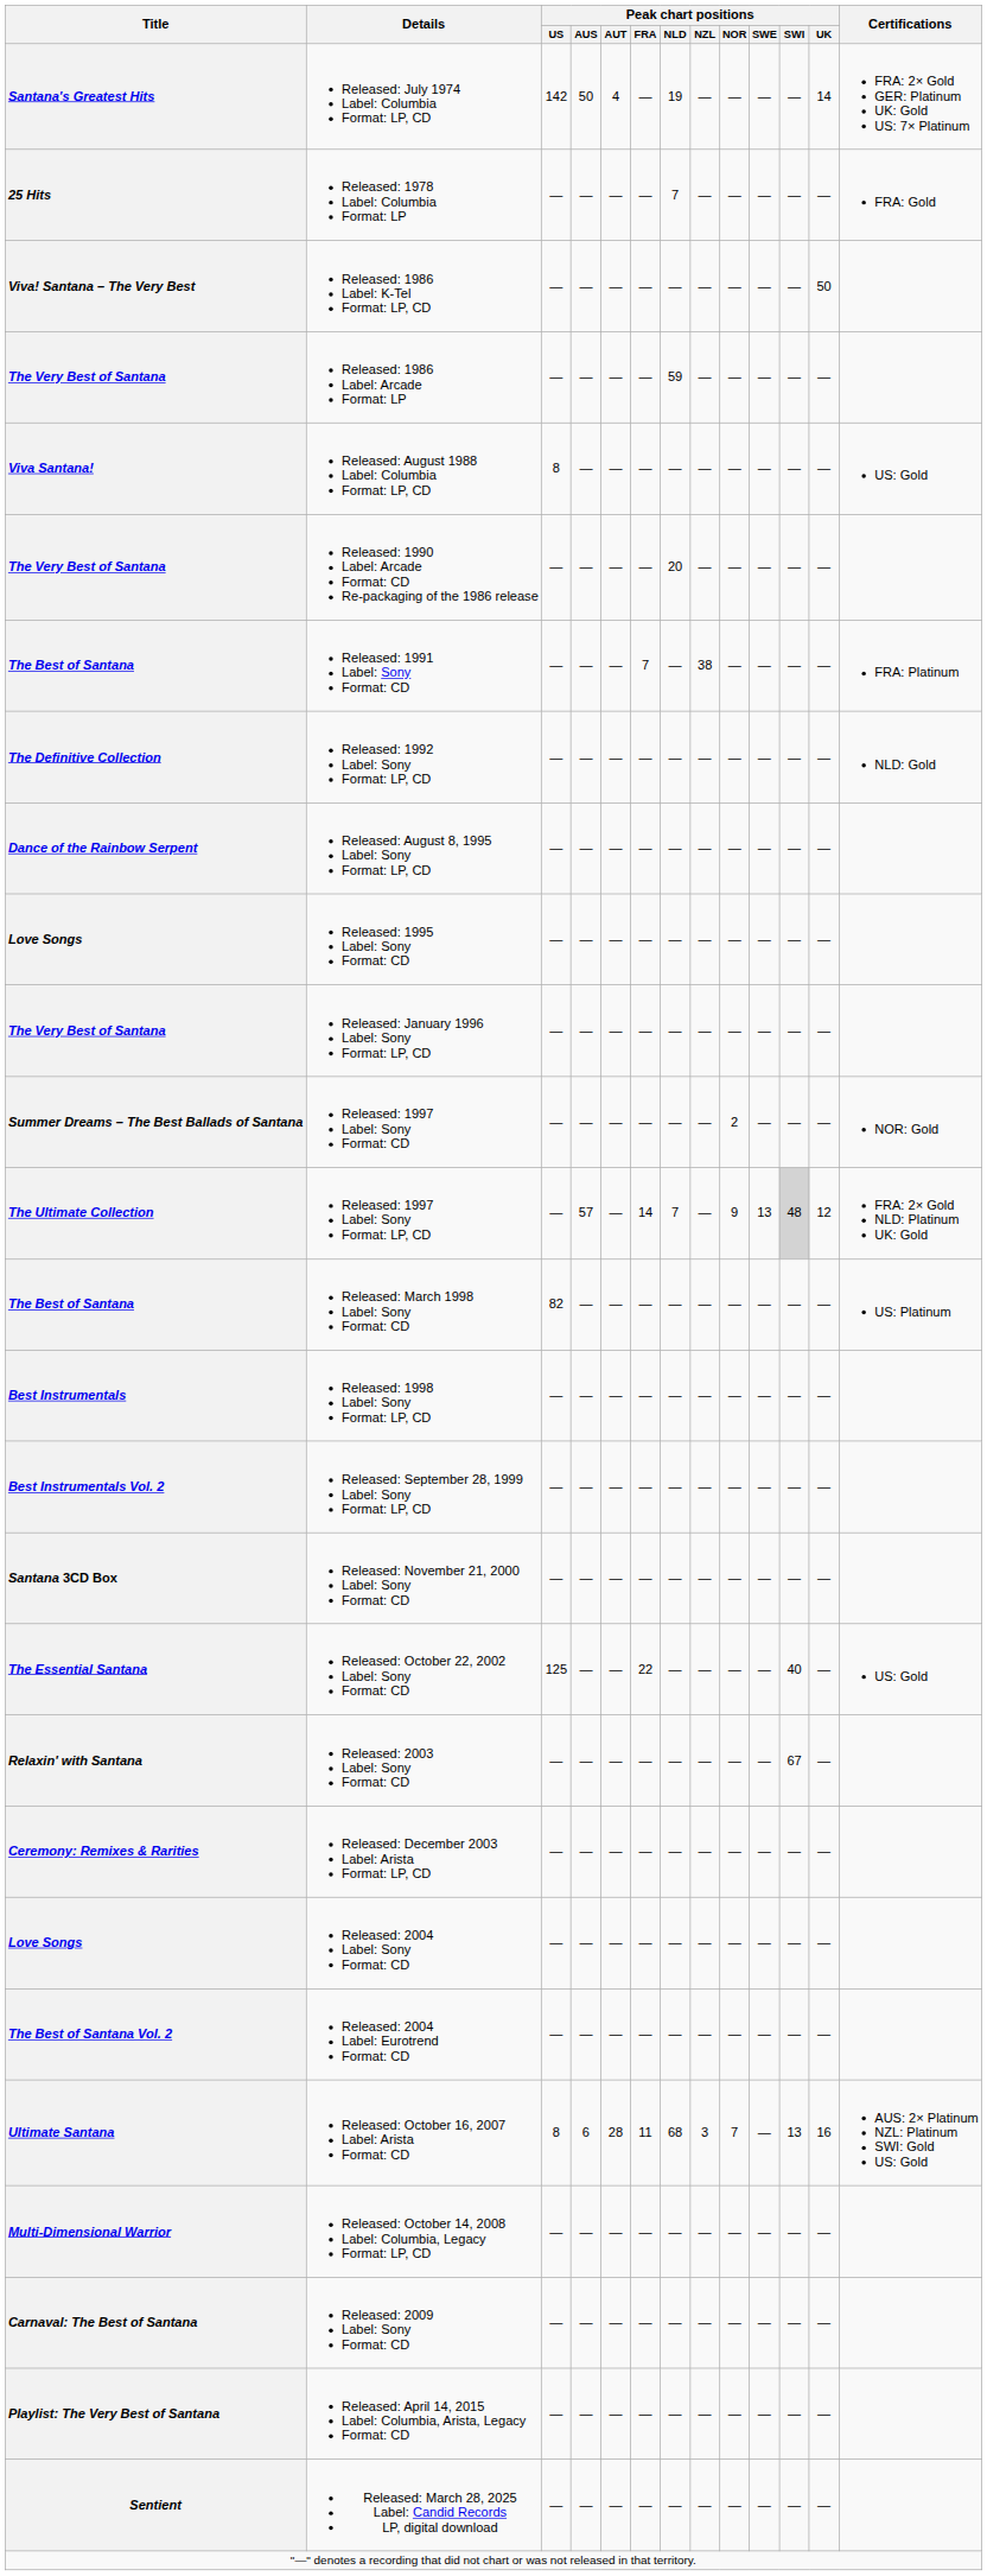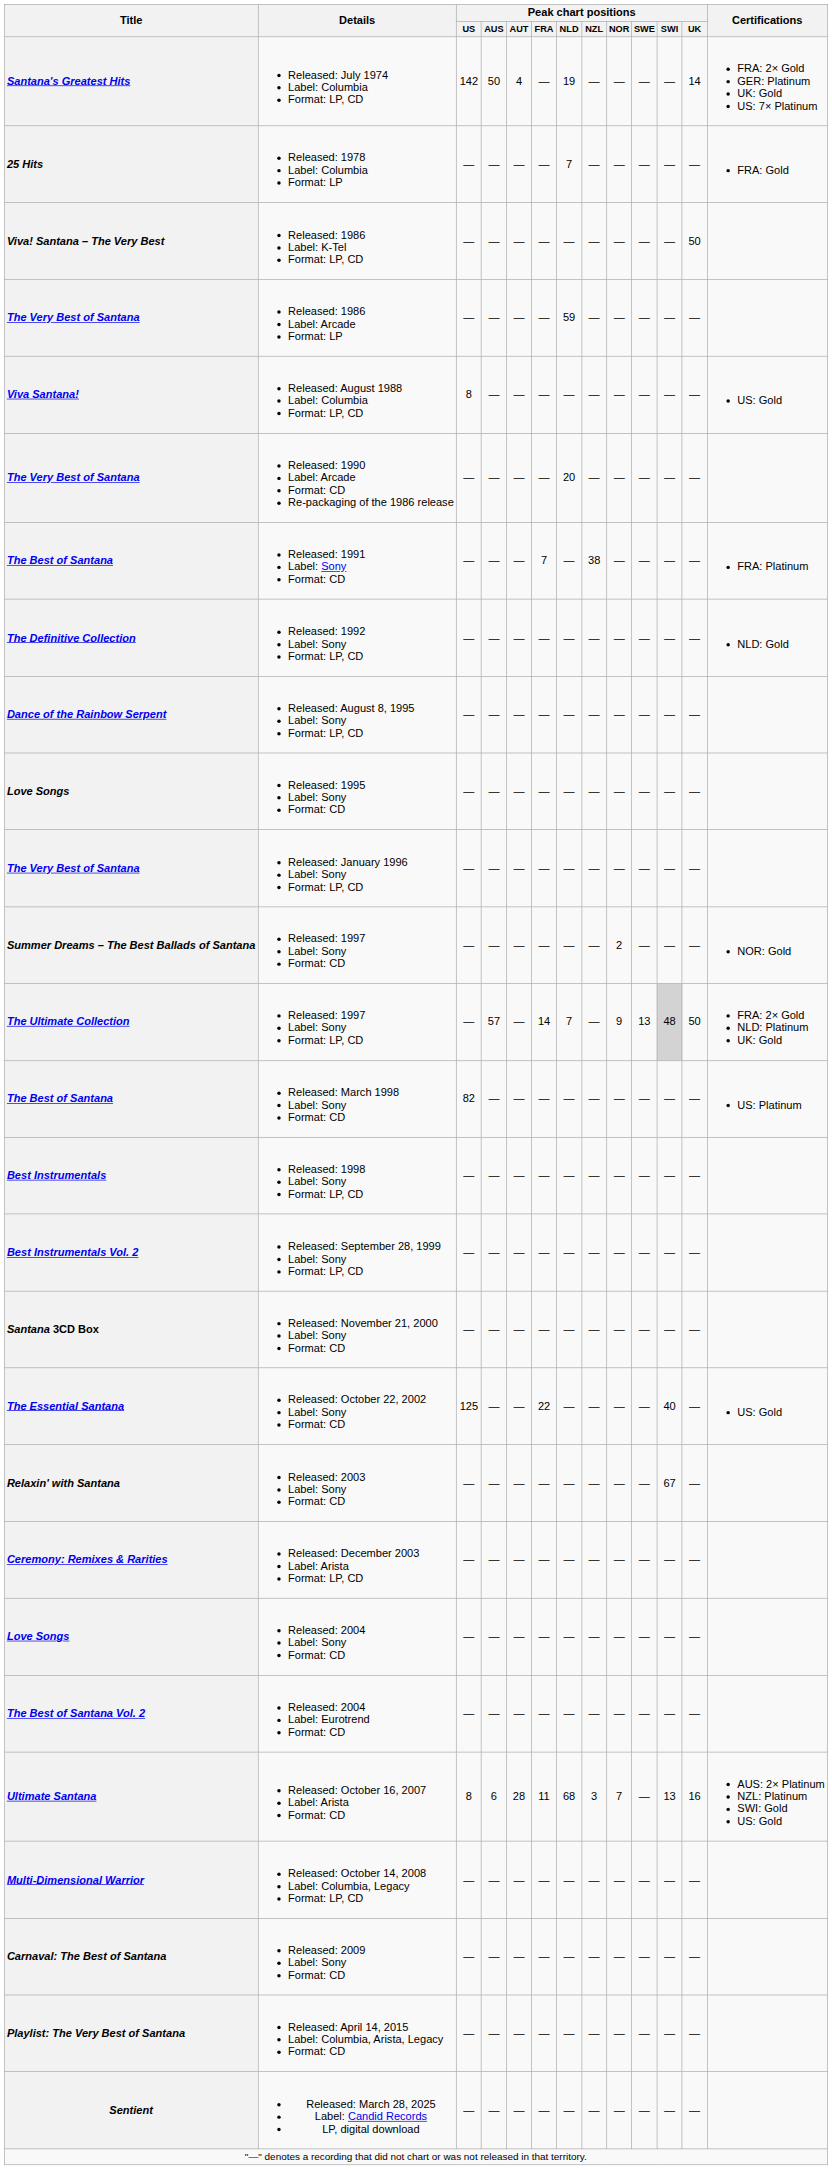Released: 1997 Label: Sony Format: LP, CD | Peak chart positions / UK: 12 -> 50
